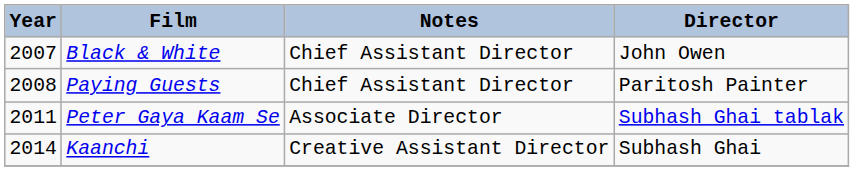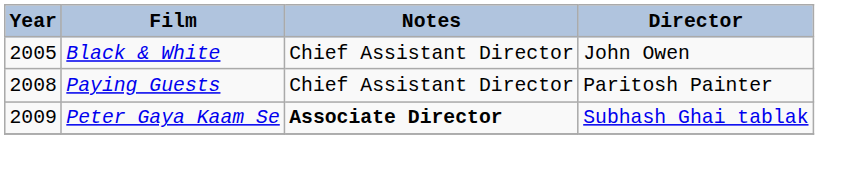Black & White | Year: 2007 -> 2005
Peter Gaya Kaam Se | Year: 2011 -> 2009
Peter Gaya Kaam Se | Notes: normal -> bold
- row: 2014 | Kaanchi | Creative Assistant Director | Subhash Ghai
